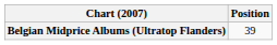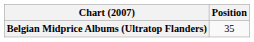Belgian Midprice Albums (Ultratop Flanders) | Position: 39 -> 35
